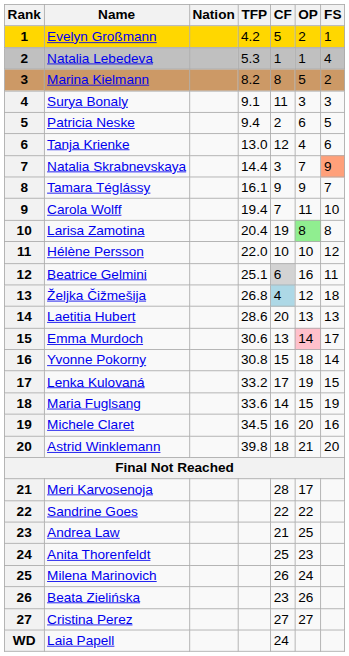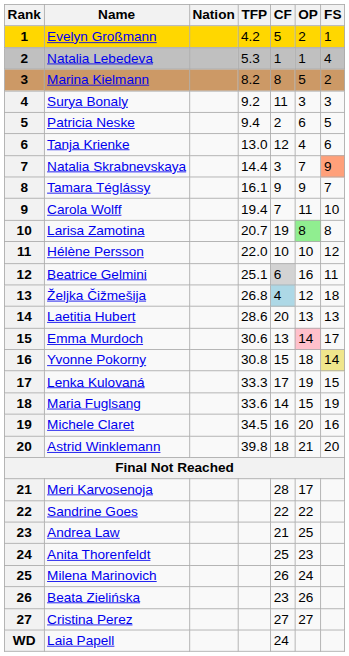Surya Bonaly | TFP: 9.1 -> 9.2
Larisa Zamotina | TFP: 20.4 -> 20.7
Yvonne Pokorny | FS: no background -> khaki background
Lenka Kulovaná | TFP: 33.2 -> 33.3
